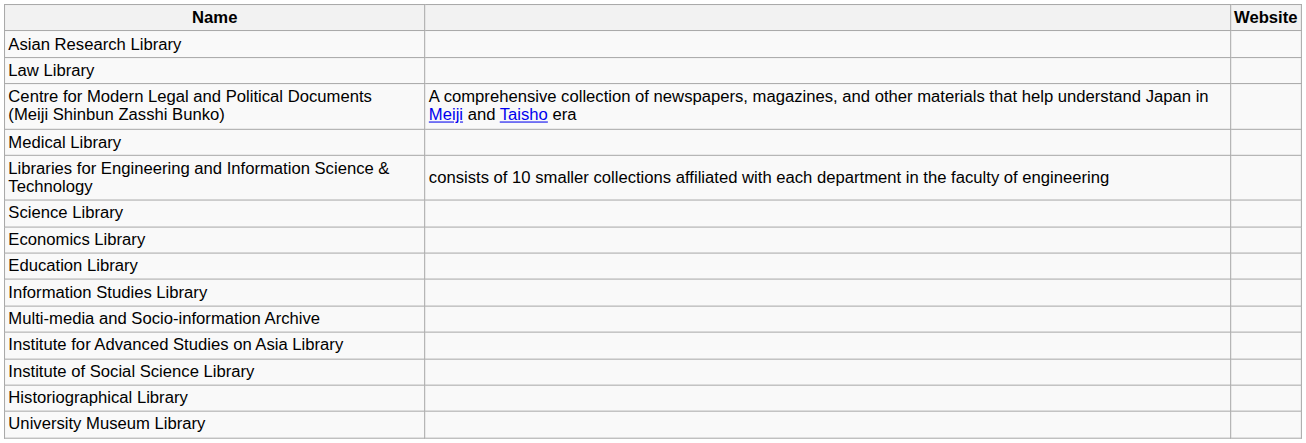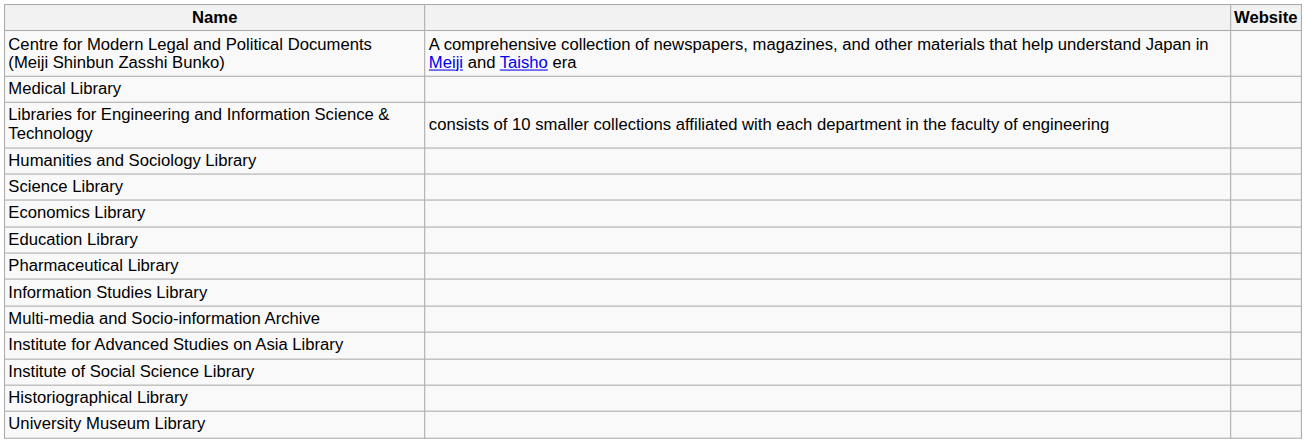- row: Asian Research Library
- row: Law Library
+ row: Humanities and Sociology Library
+ row: Pharmaceutical Library
